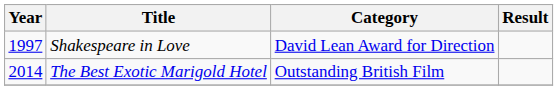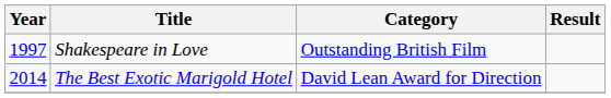Shakespeare in Love | Category: David Lean Award for Direction -> Outstanding British Film
The Best Exotic Marigold Hotel | Category: Outstanding British Film -> David Lean Award for Direction
